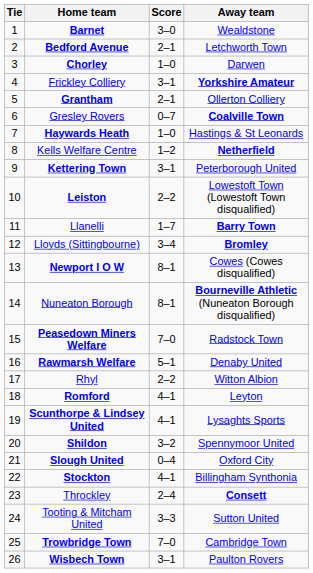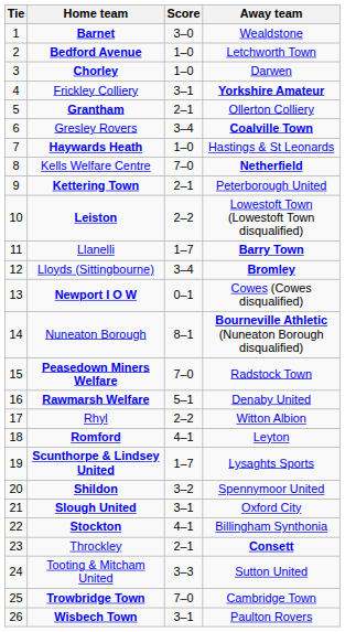Bedford Avenue | Score: 2–1 -> 1–0
Gresley Rovers | Score: 0–7 -> 3–4
Kells Welfare Centre | Score: 1–2 -> 7–0
Kettering Town | Score: 3–1 -> 2–1
Newport I O W | Score: 8–1 -> 0–1
Scunthorpe & Lindsey United | Score: 4–1 -> 1–7
Slough United | Score: 0–4 -> 3–1
Throckley | Score: 2–4 -> 2–1
